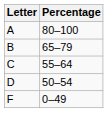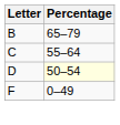- row: A | 80–100
D | Percentage: no background -> lightyellow background
